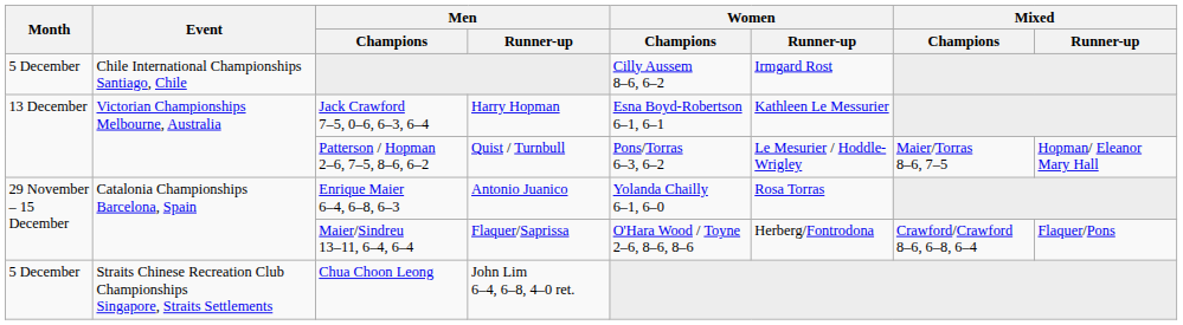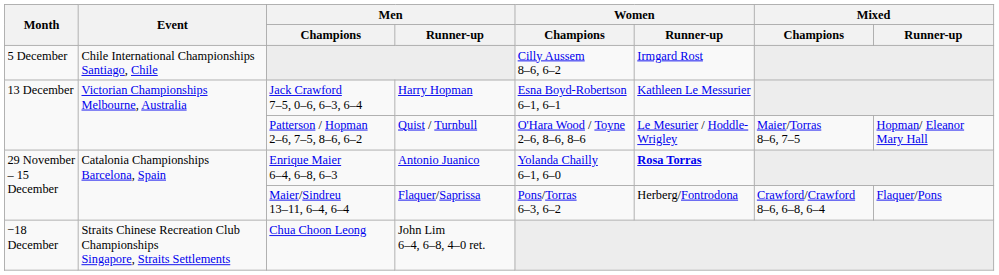Patterson / Hopman 2–6, 7–5, 8–6, 6–2 | Women / Champions: Pons/Torras 6–3, 6–2 -> O'Hara Wood / Toyne 2–6, 8–6, 8–6
Enrique Maier 6–4, 6–8, 6–3 | Women / Runner-up: normal -> bold
Maier/Sindreu 13–11, 6–4, 6–4 | Women / Champions: O'Hara Wood / Toyne 2–6, 8–6, 8–6 -> Pons/Torras 6–3, 6–2
Chua Choon Leong | Month: 5 December -> −18 December
